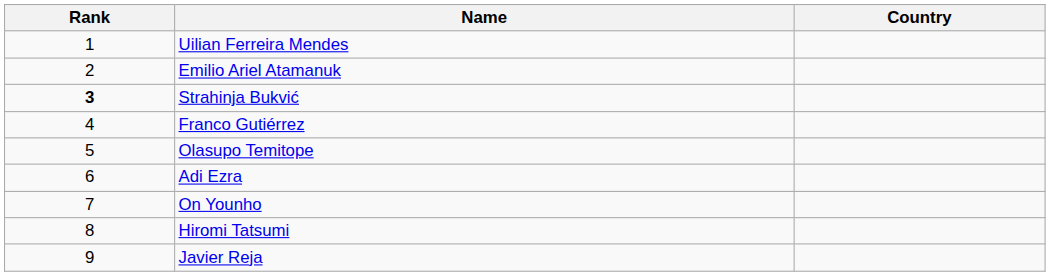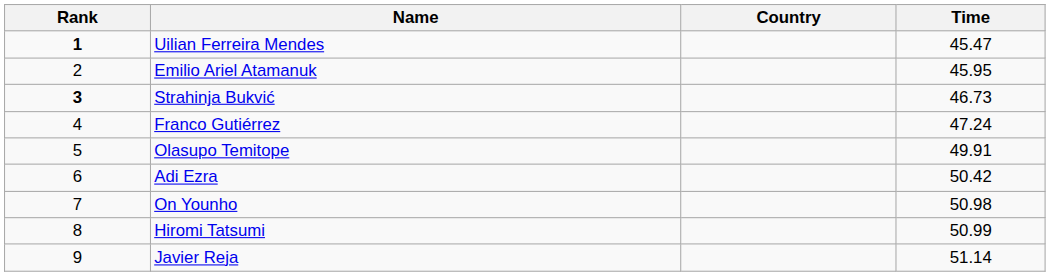+ column: Time | 45.47 | 45.95 | 46.73 | 47.24 | 49.91 | 50.42 | 50.98 | 50.99 | 51.14
Uilian Ferreira Mendes | Rank: normal -> bold
